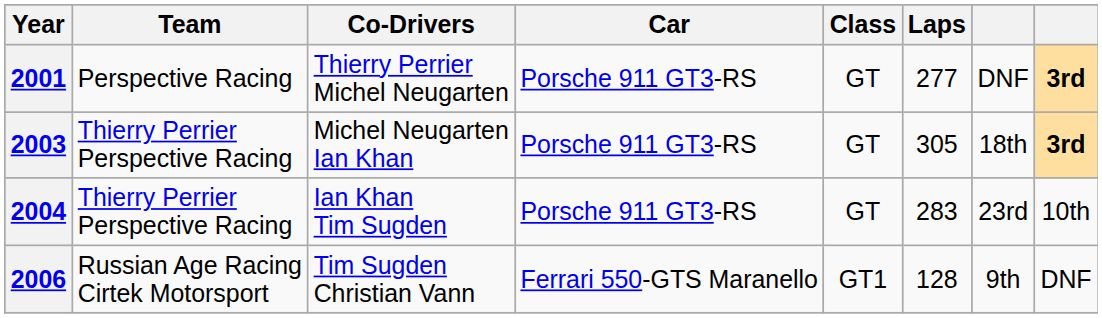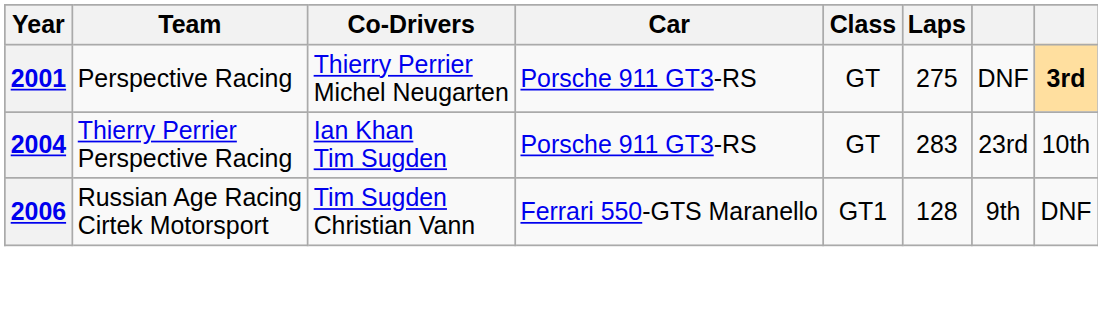2001 | Laps: 277 -> 275
- row: 2003 | Thierry Perrier Perspective Racing | Michel Neugarten Ian Khan | Porsche 911 GT3-RS | GT | 305 | 18th | 3rd
